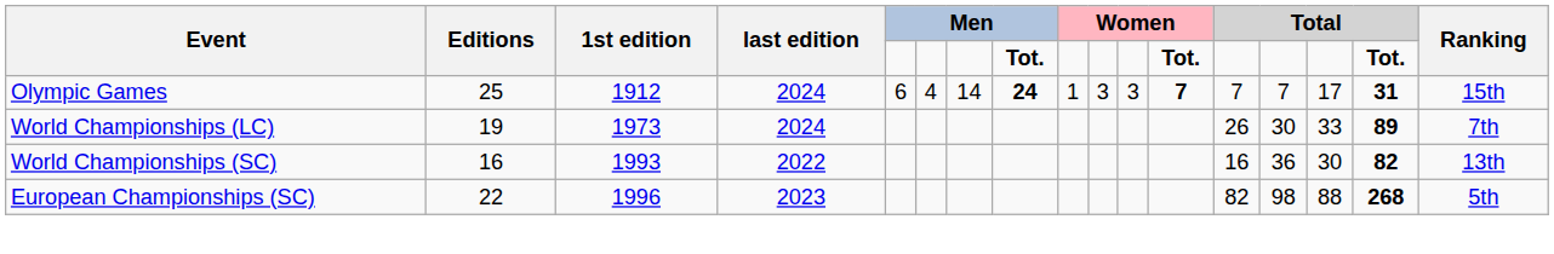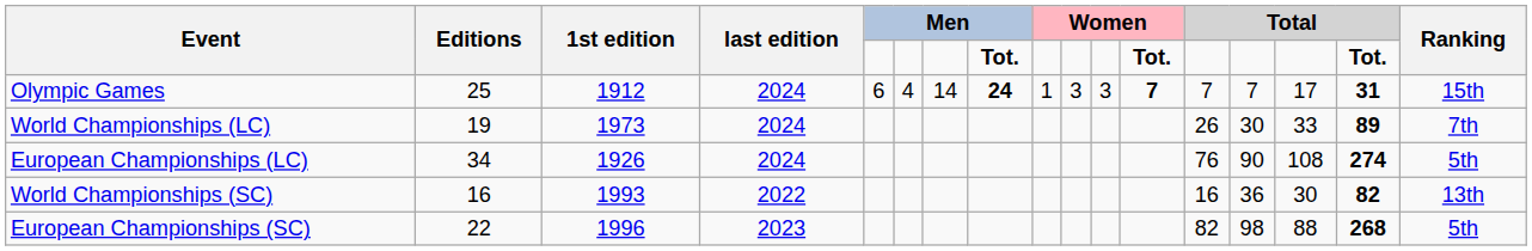+ row: European Championships (LC) | 34 | 1926 | 2024 | 76 | 90 | 108 | 274 | 5th
